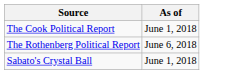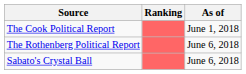+ column: Ranking
Sabato's Crystal Ball | As of: June 1, 2018 -> June 6, 2018
